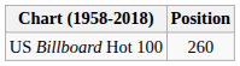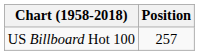US Billboard Hot 100 | Position: 260 -> 257
